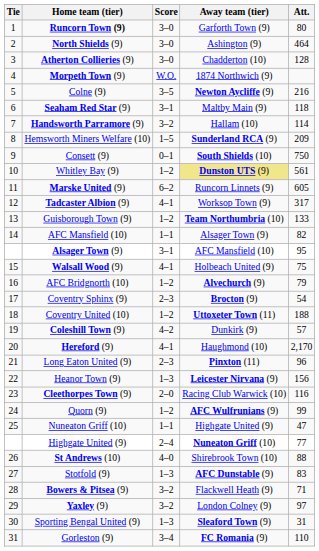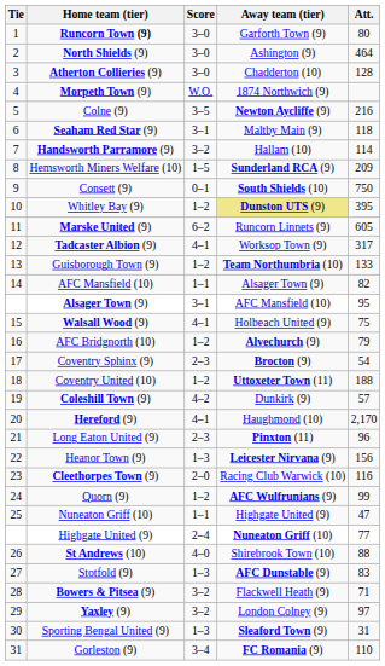Whitley Bay (9) | Att.: 561 -> 395
